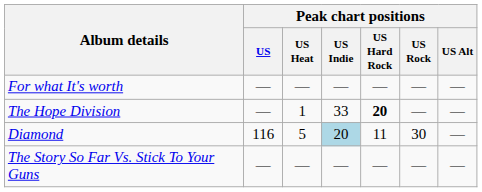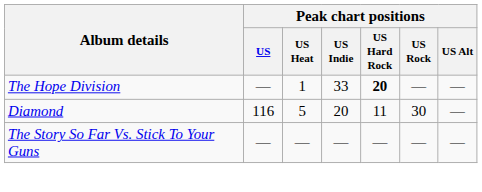- row: For what It's worth | — | — | — | — | — | —
Diamond | Peak chart positions / US Indie: lightblue background -> no background
